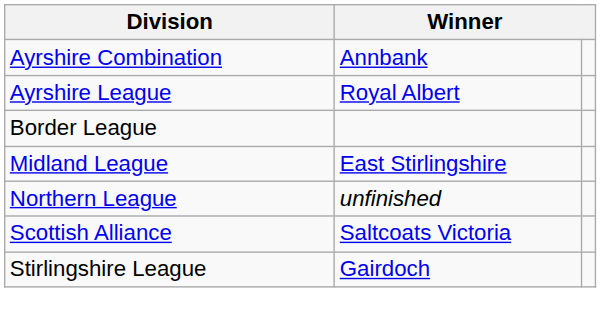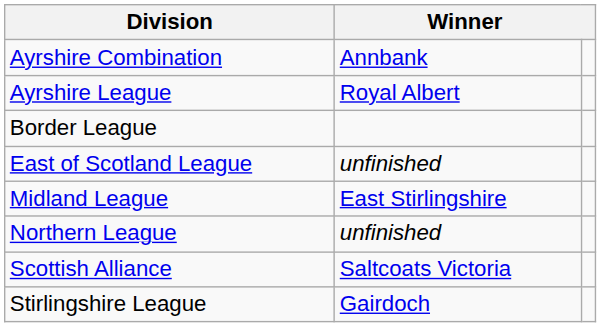+ row: East of Scotland League | unfinished
